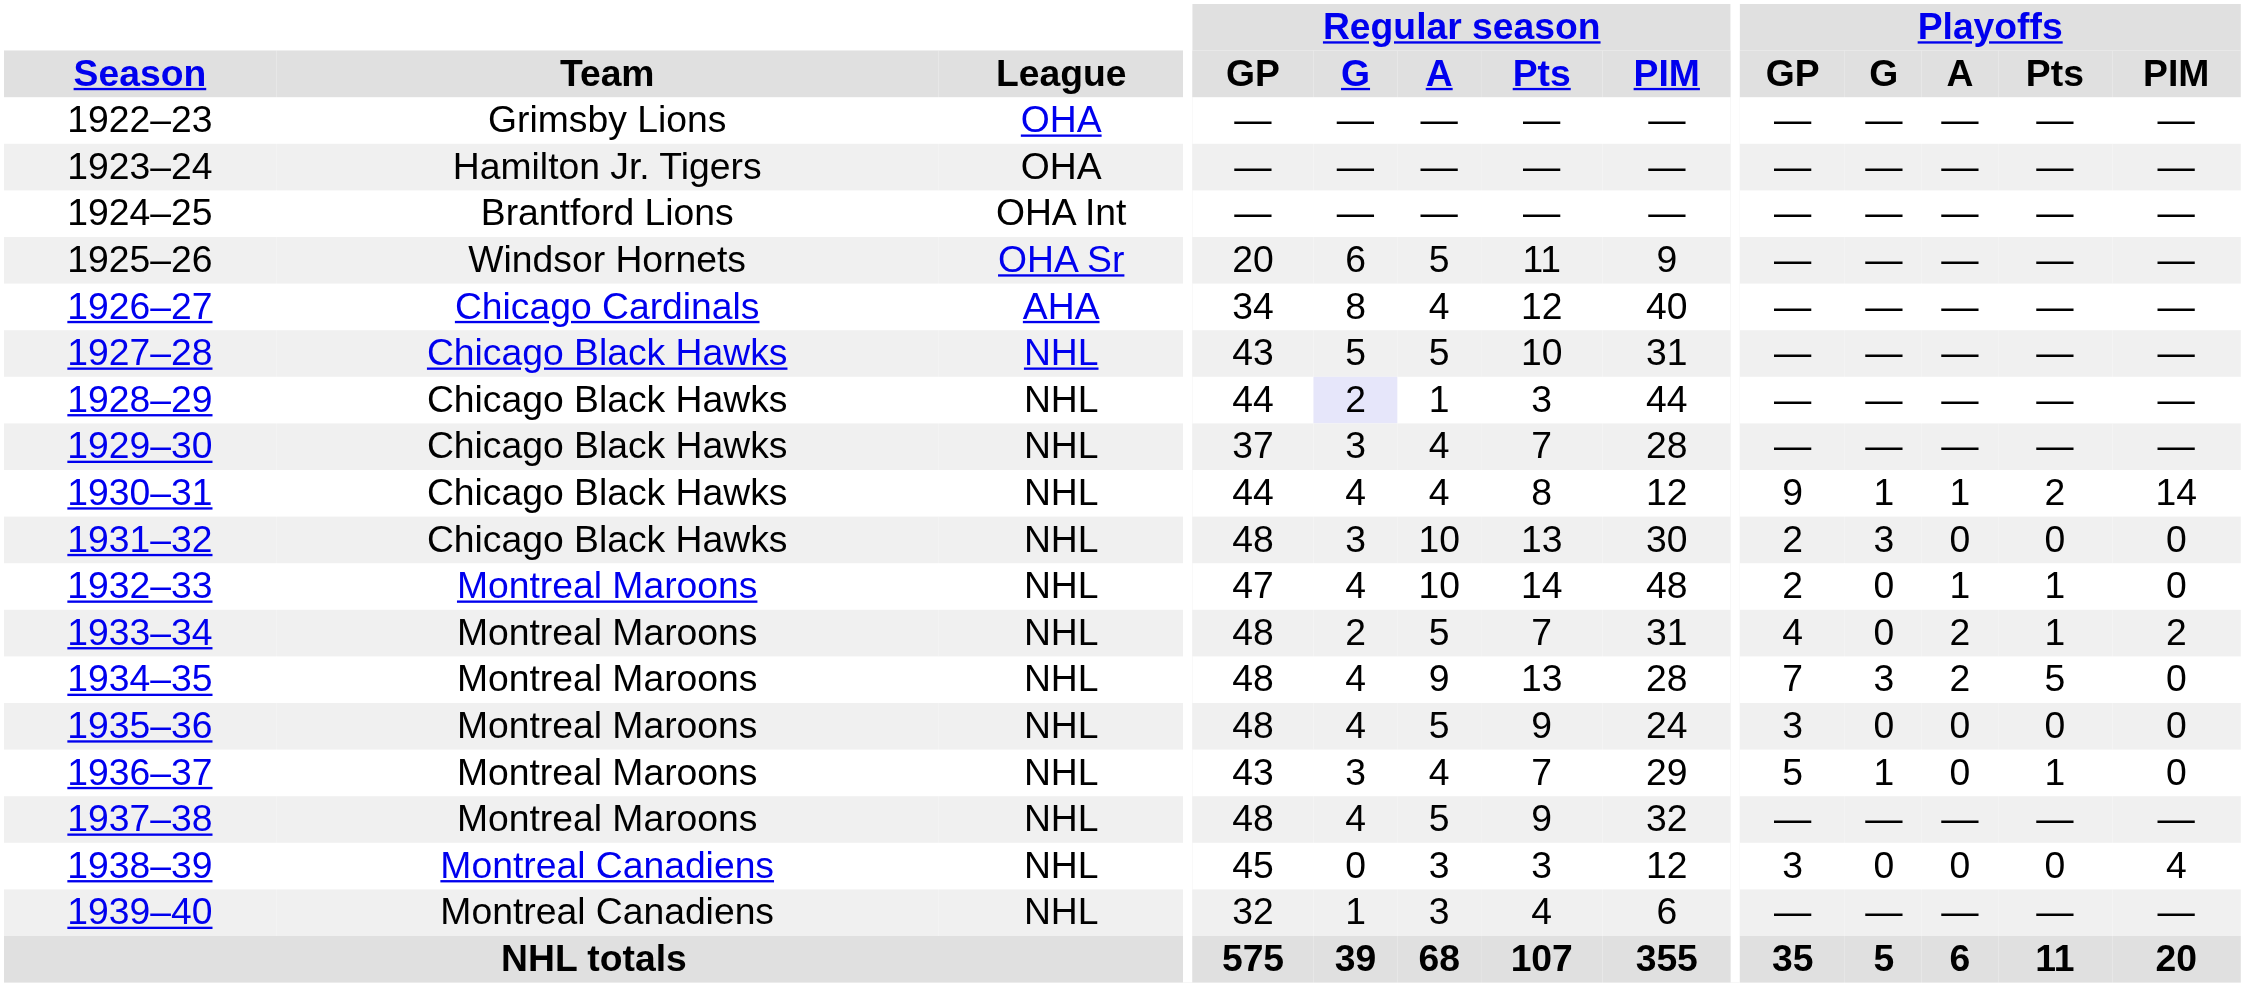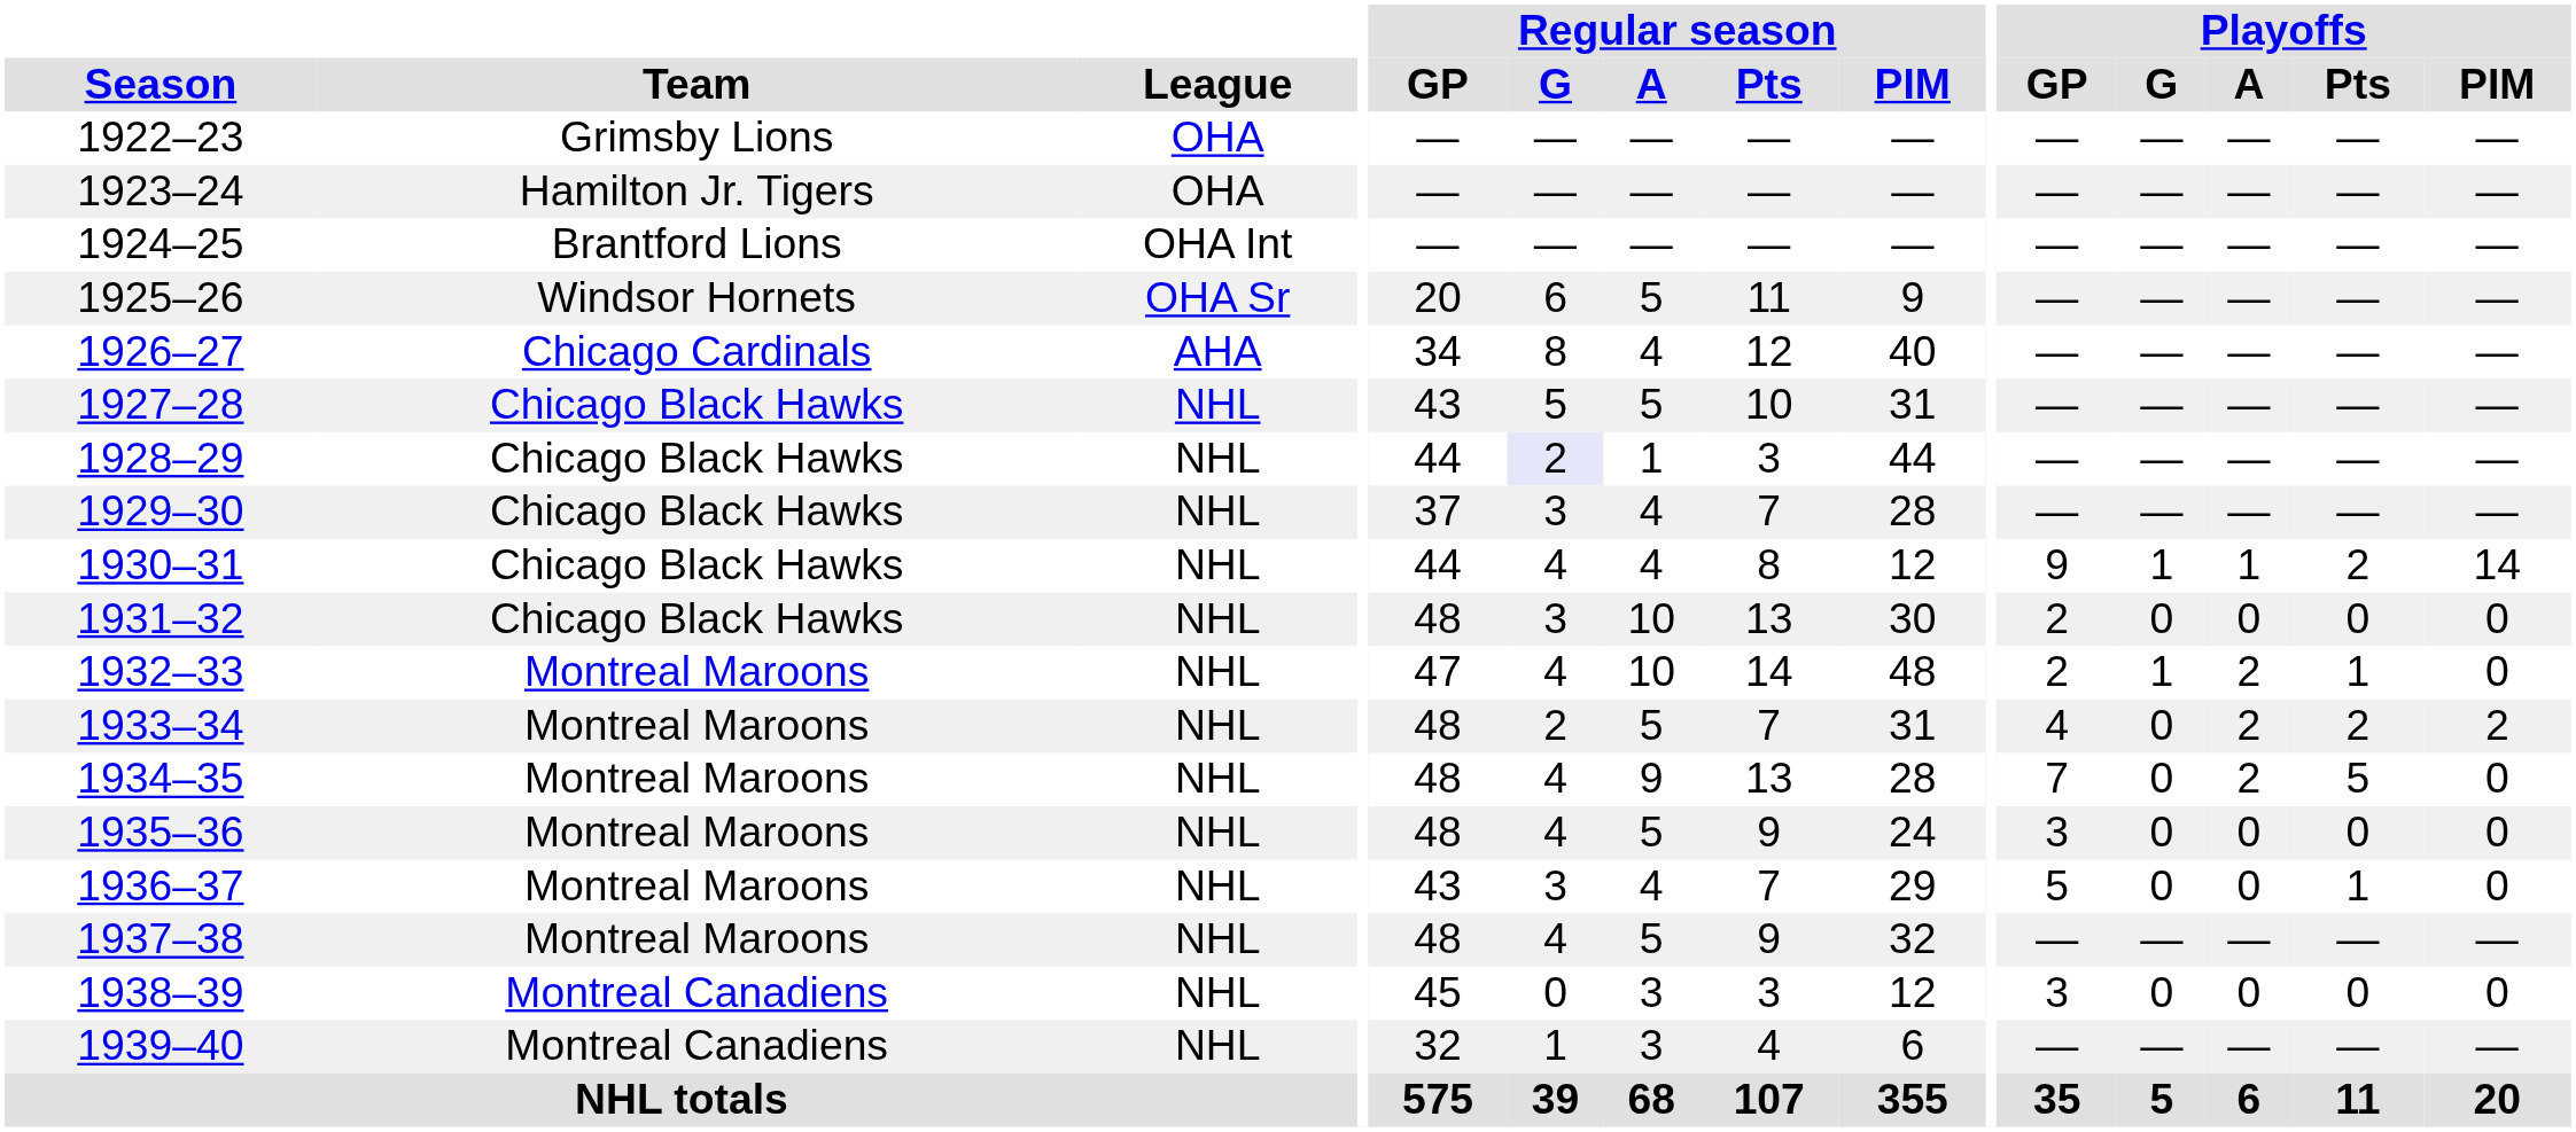1931–32 | Playoffs / G: 3 -> 0
1932–33 | Playoffs / G: 0 -> 1
1932–33 | Playoffs / A: 1 -> 2
1933–34 | Playoffs / Pts: 1 -> 2
1934–35 | Playoffs / G: 3 -> 0
1936–37 | Playoffs / G: 1 -> 0
1938–39 | Playoffs / PIM: 4 -> 0
